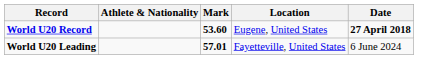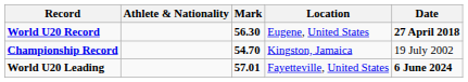World U20 Record | Mark: 53.60 -> 56.30
+ row: Championship Record | 54.70 | Kingston, Jamaica | 19 July 2002
World U20 Leading | Date: normal -> bold
